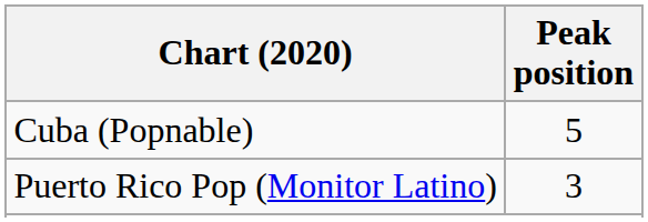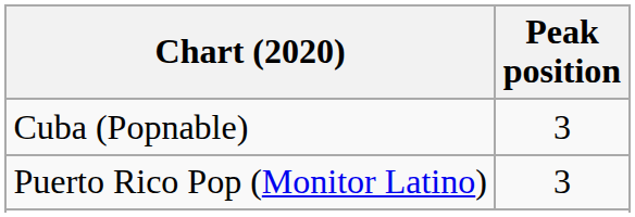Cuba (Popnable) | Peak position: 5 -> 3
